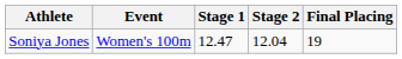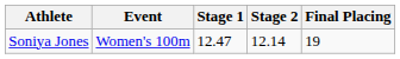Soniya Jones | Stage 2: 12.04 -> 12.14
